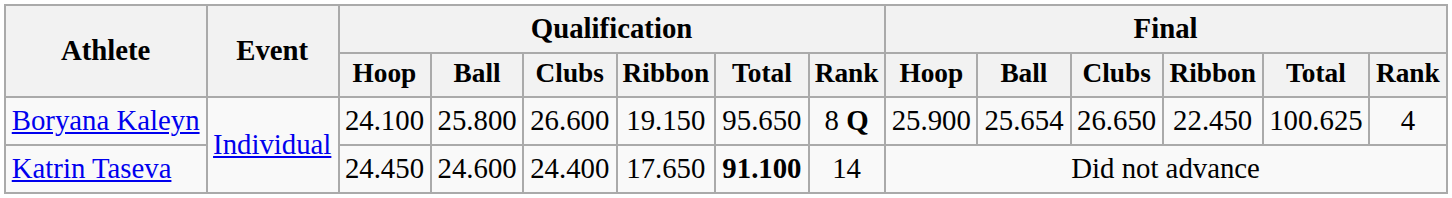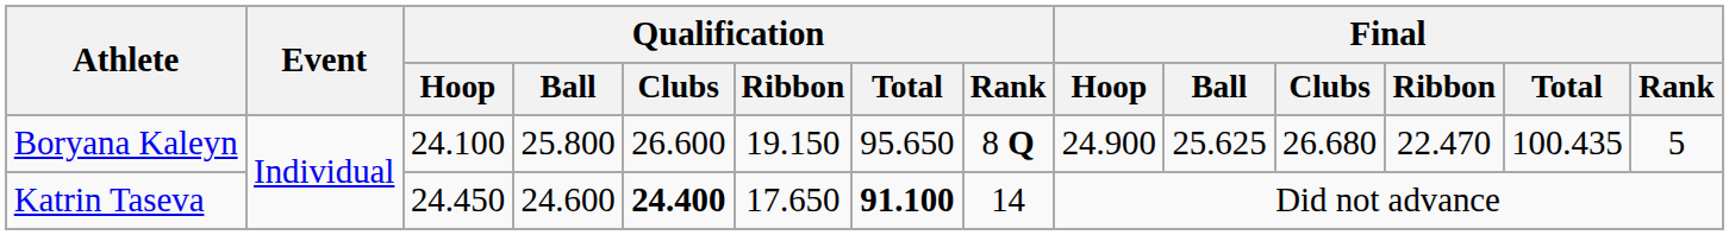Boryana Kaleyn | Final / Hoop: 25.900 -> 24.900
Boryana Kaleyn | Final / Ball: 25.654 -> 25.625
Boryana Kaleyn | Final / Clubs: 26.650 -> 26.680
Boryana Kaleyn | Final / Ribbon: 22.450 -> 22.470
Boryana Kaleyn | Final / Total: 100.625 -> 100.435
Boryana Kaleyn | Final / Rank: 4 -> 5
Katrin Taseva | Qualification / Clubs: normal -> bold
